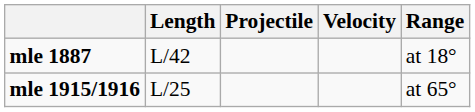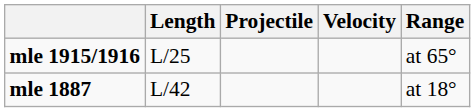rows swapped: mle 1887 <-> mle 1915/1916
